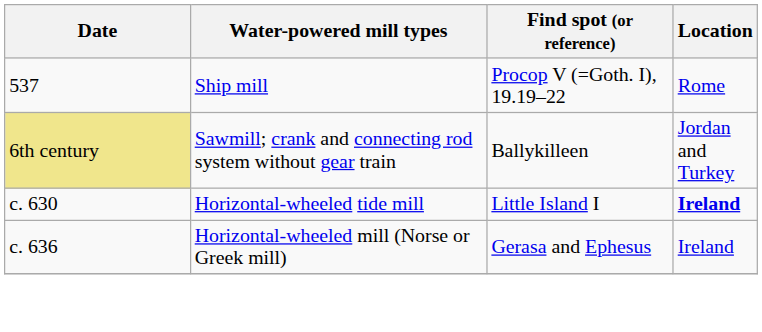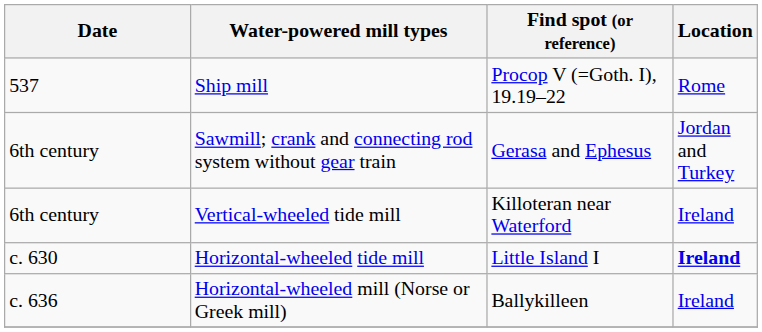Sawmill; crank and connecting rod system without gear train | Date: khaki background -> no background
Sawmill; crank and connecting rod system without gear train | Find spot (or reference): Ballykilleen -> Gerasa and Ephesus
+ row: 6th century | Vertical-wheeled tide mill | Killoteran near Waterford | Ireland
Horizontal-wheeled mill (Norse or Greek mill) | Find spot (or reference): Gerasa and Ephesus -> Ballykilleen
